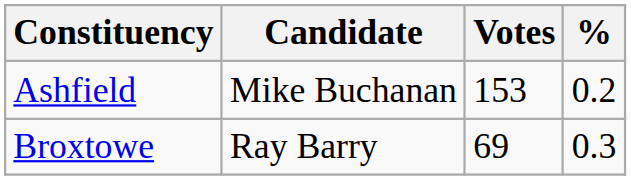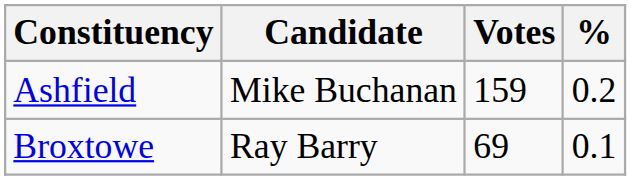Ashfield | Votes: 153 -> 159
Broxtowe | %: 0.3 -> 0.1
